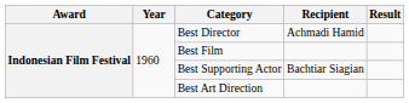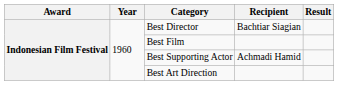Best Director | Recipient: Achmadi Hamid -> Bachtiar Siagian
Best Supporting Actor | Recipient: Bachtiar Siagian -> Achmadi Hamid
